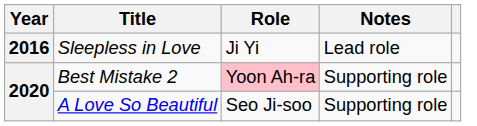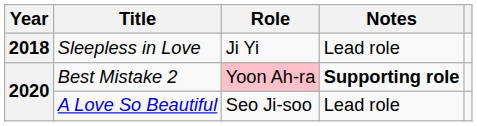Sleepless in Love | Year: 2016 -> 2018
Best Mistake 2 | Notes: normal -> bold
A Love So Beautiful | Notes: Supporting role -> Lead role
